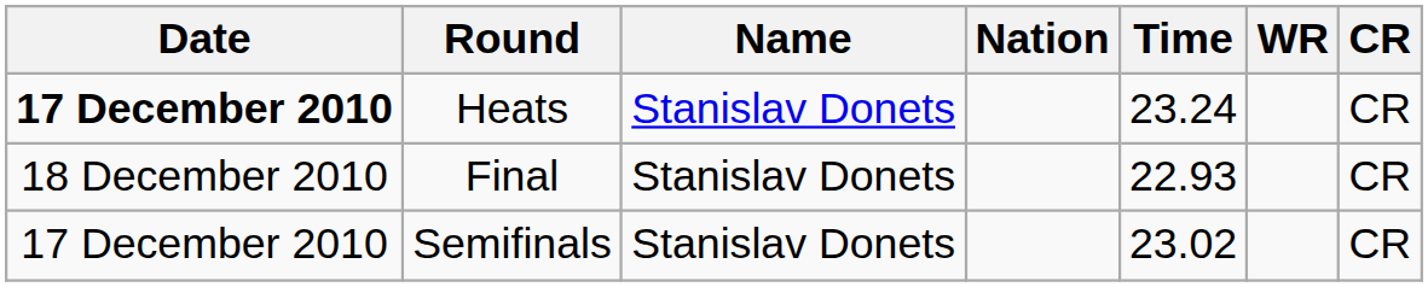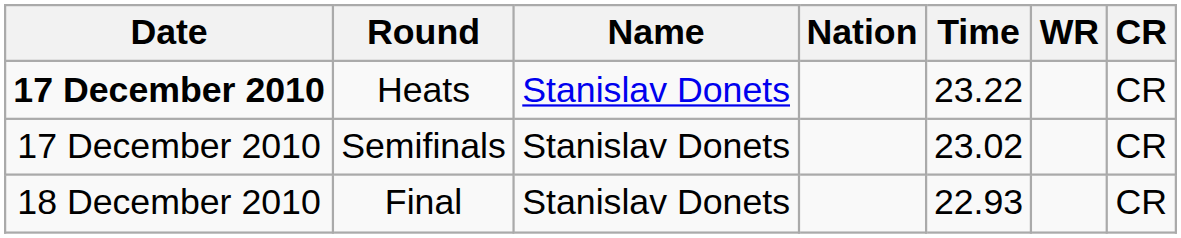Heats | Time: 23.24 -> 23.22
rows swapped: Semifinals <-> Final
